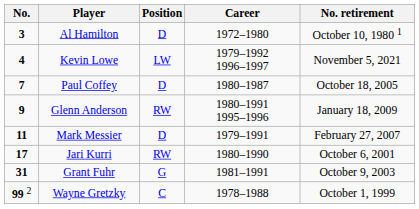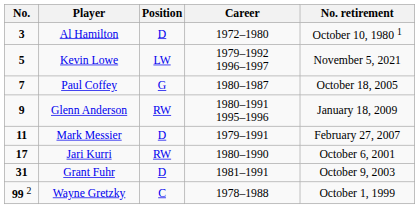Kevin Lowe | No.: 4 -> 5
Paul Coffey | Position: D -> G
Grant Fuhr | Position: G -> D
